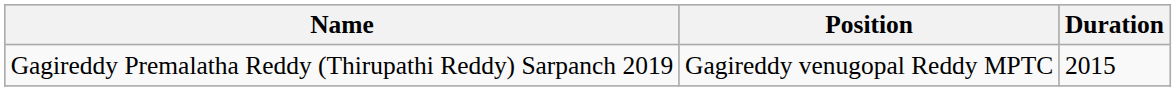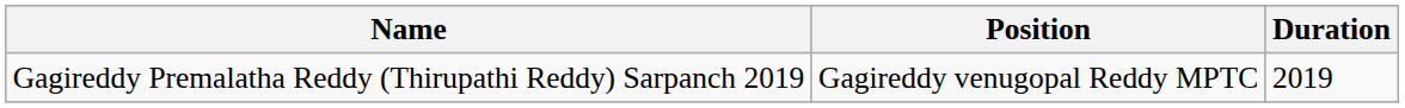Gagireddy Premalatha Reddy (Thirupathi Reddy) Sarpanch 2019 | Duration: 2015 -> 2019
